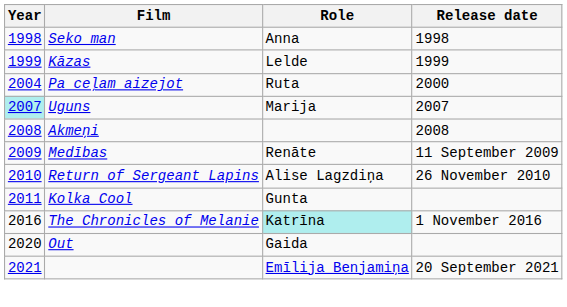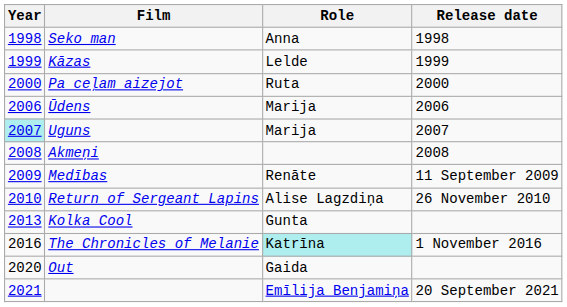Pa ceļam aizejot | Year: 2004 -> 2000
+ row: 2006 | Ūdens | Marija | 2006
Kolka Cool | Year: 2011 -> 2013
